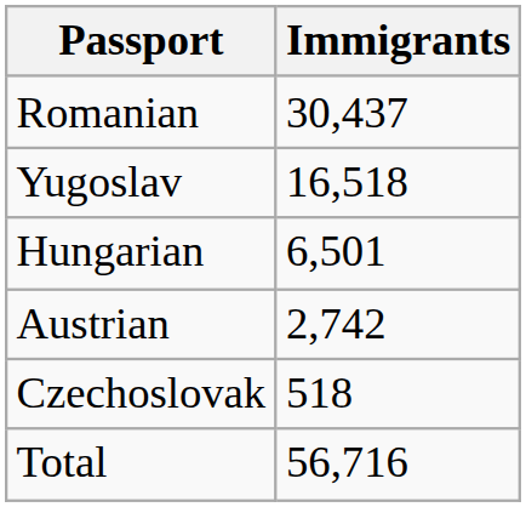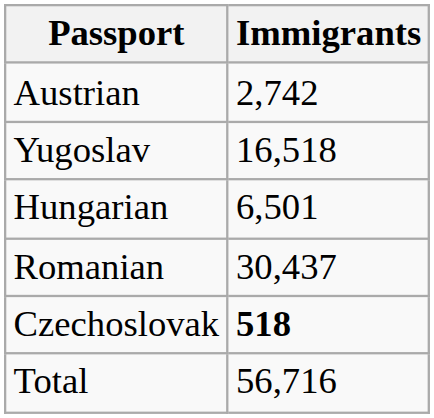rows swapped: Romanian <-> Austrian
Czechoslovak | Immigrants: normal -> bold
